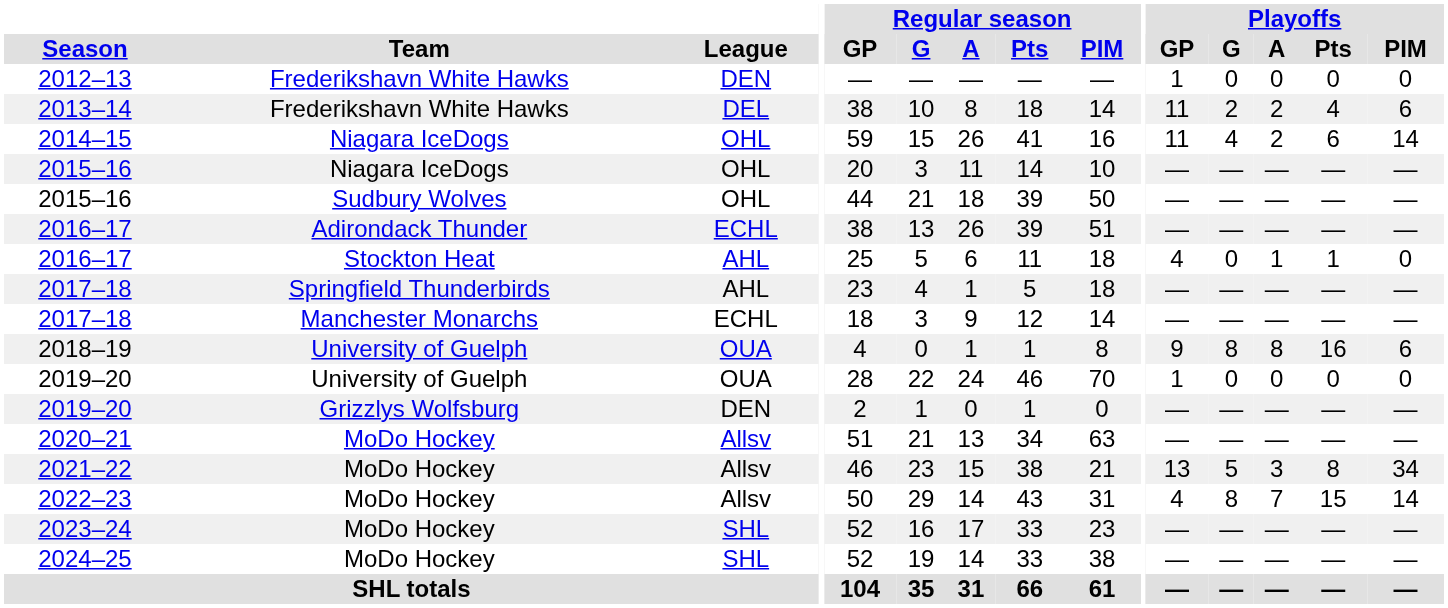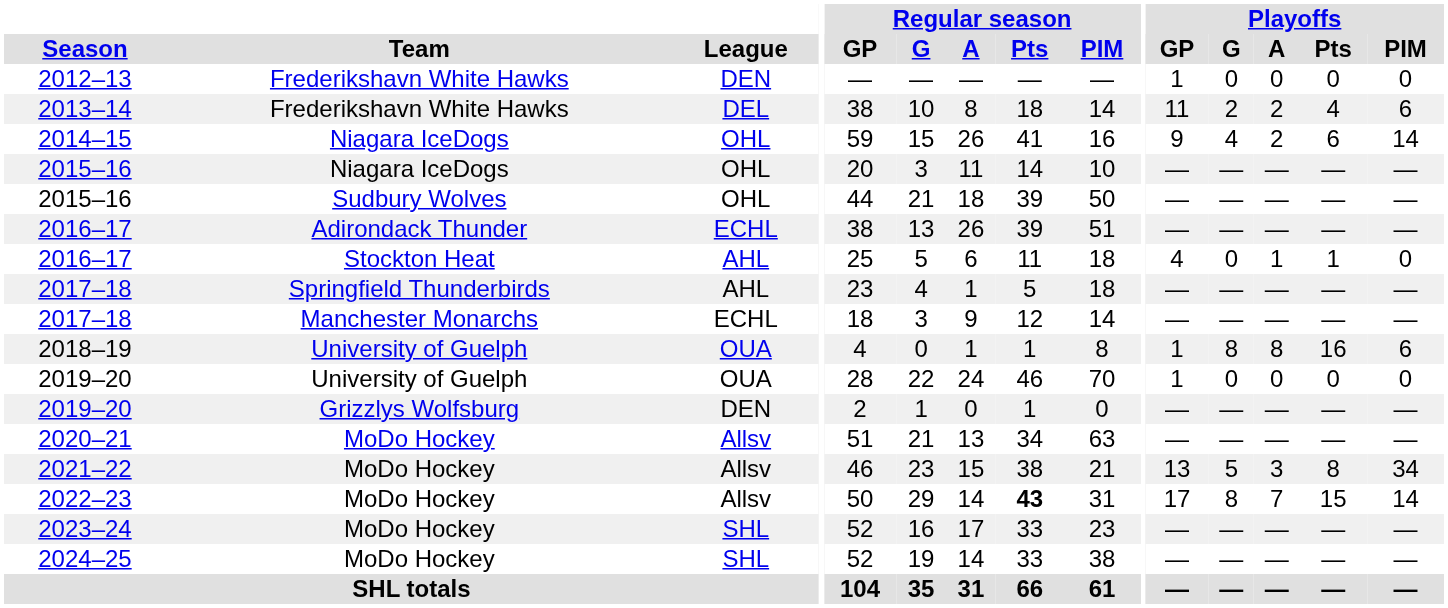2014–15 | Playoffs / GP: 11 -> 9
2018–19 | Playoffs / GP: 9 -> 1
2022–23 | Regular season / Pts: normal -> bold
2022–23 | Playoffs / GP: 4 -> 17
